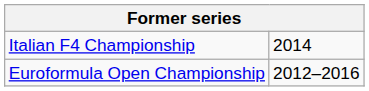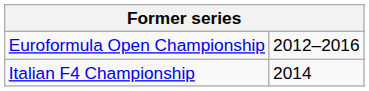rows swapped: Euroformula Open Championship <-> Italian F4 Championship
